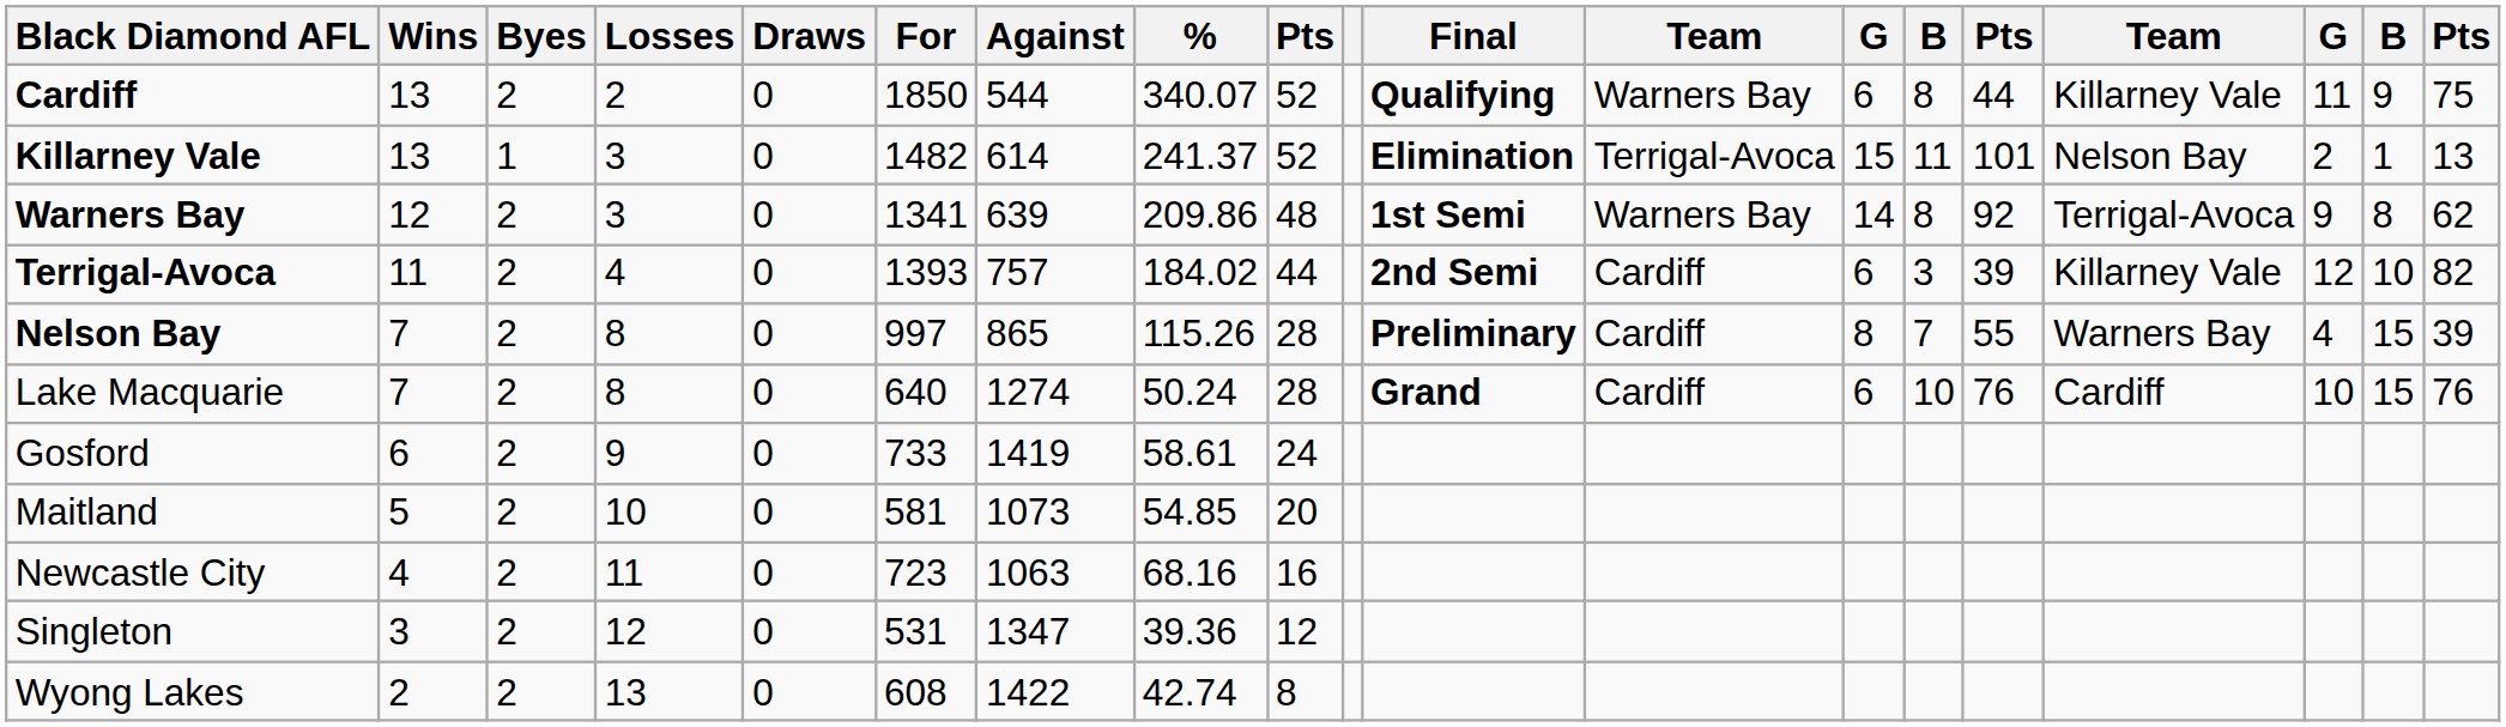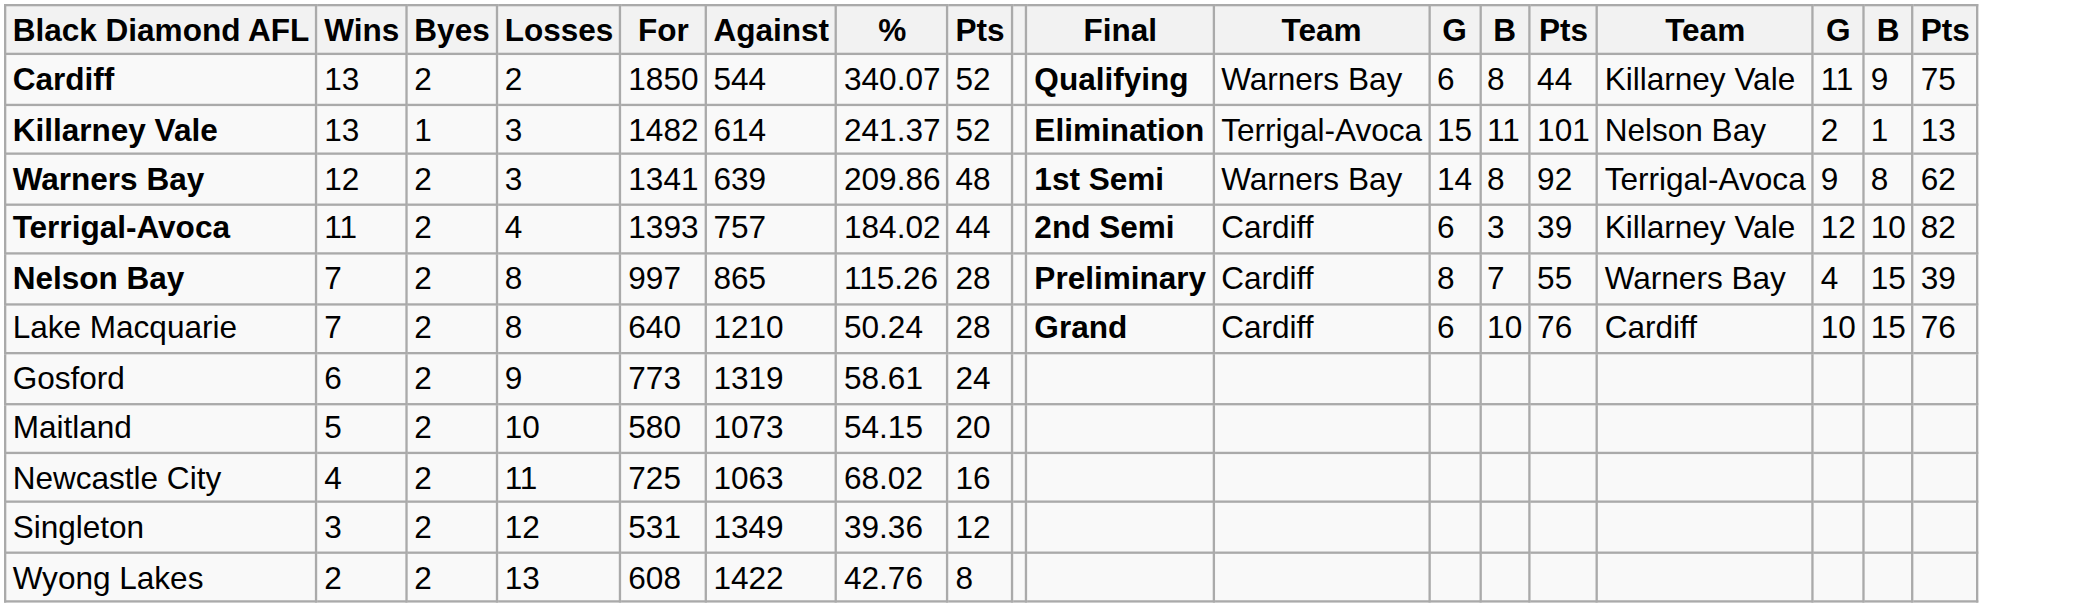- column: Draws | 0 | 0 | 0 | 0 | 0 | 0 | 0 | 0 | 0 | 0 | 0
Lake Macquarie | Against: 1274 -> 1210
Gosford | For: 733 -> 773
Gosford | Against: 1419 -> 1319
Maitland | For: 581 -> 580
Maitland | %: 54.85 -> 54.15
Newcastle City | For: 723 -> 725
Newcastle City | %: 68.16 -> 68.02
Singleton | Against: 1347 -> 1349
Wyong Lakes | %: 42.74 -> 42.76
